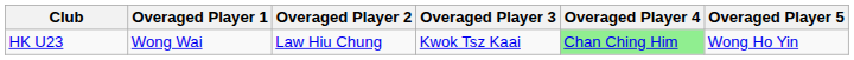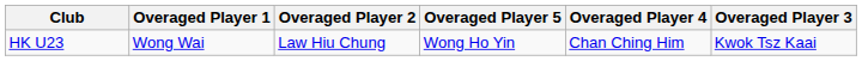columns swapped: Overaged Player 3 <-> Overaged Player 5
HK U23 | Overaged Player 4: lightgreen background -> no background
